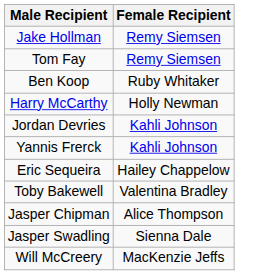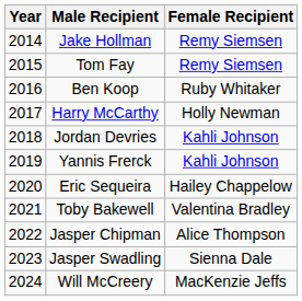+ column: Year | 2014 | 2015 | 2016 | 2017 | 2018 | 2019 | 2020 | 2021 | 2022 | 2023 | 2024
